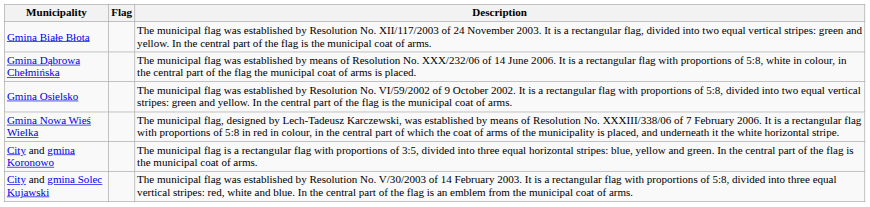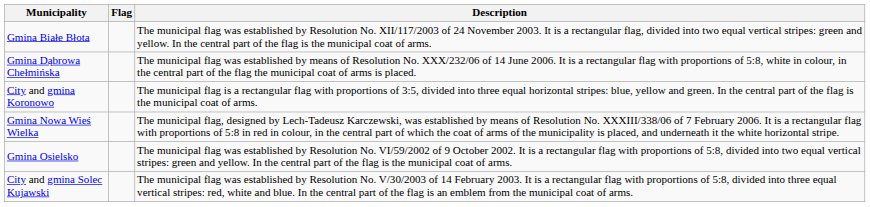rows swapped: City and gmina Koronowo <-> Gmina Osielsko
